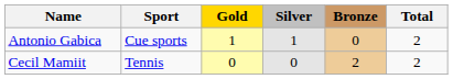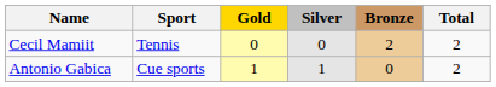rows swapped: Antonio Gabica <-> Cecil Mamiit
